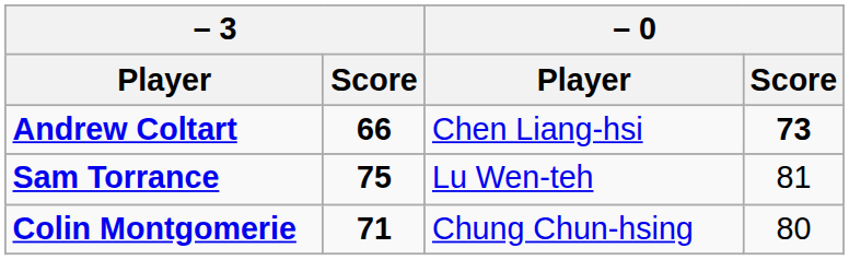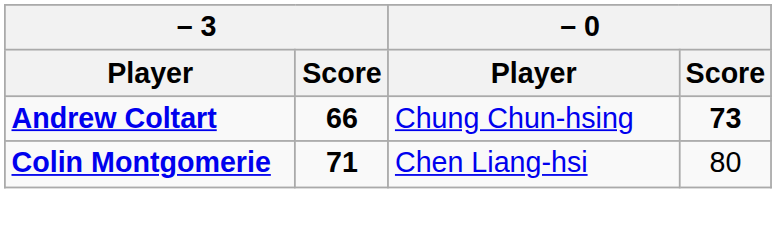Andrew Coltart | – 0 / Player: Chen Liang-hsi -> Chung Chun-hsing
- row: Sam Torrance | 75 | Lu Wen-teh | 81
Colin Montgomerie | – 0 / Player: Chung Chun-hsing -> Chen Liang-hsi
